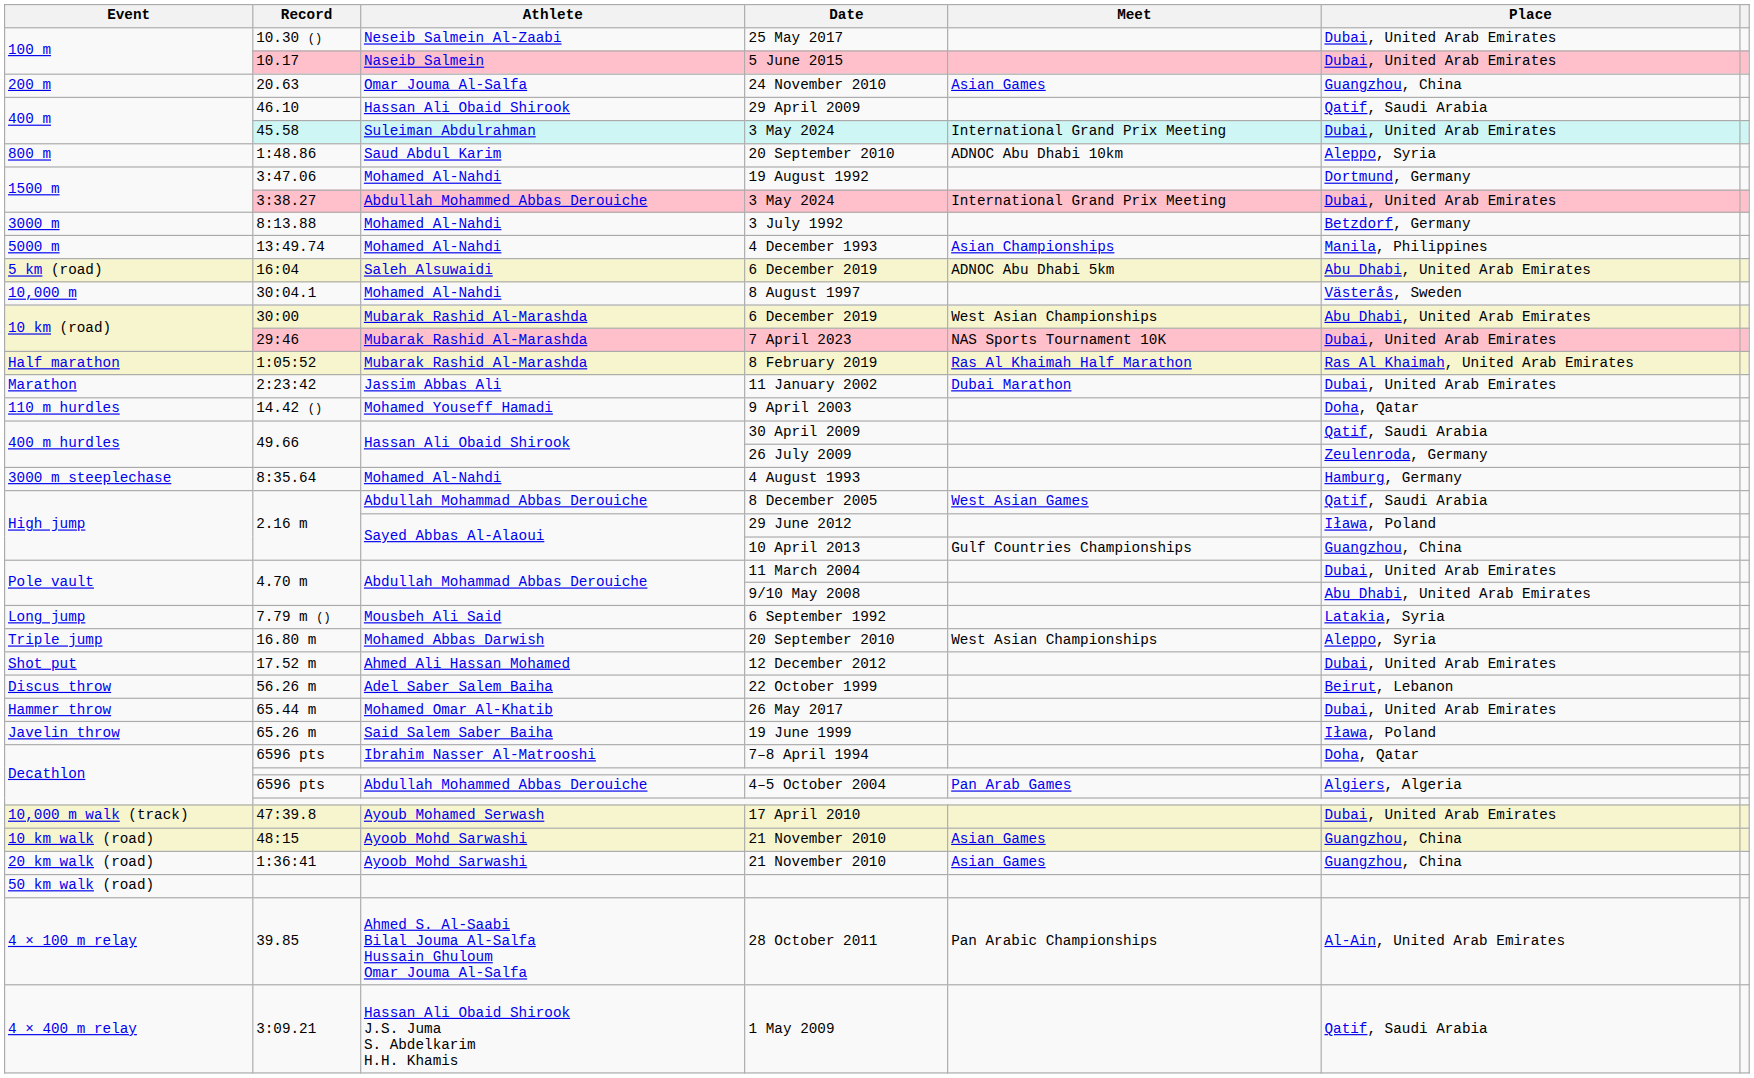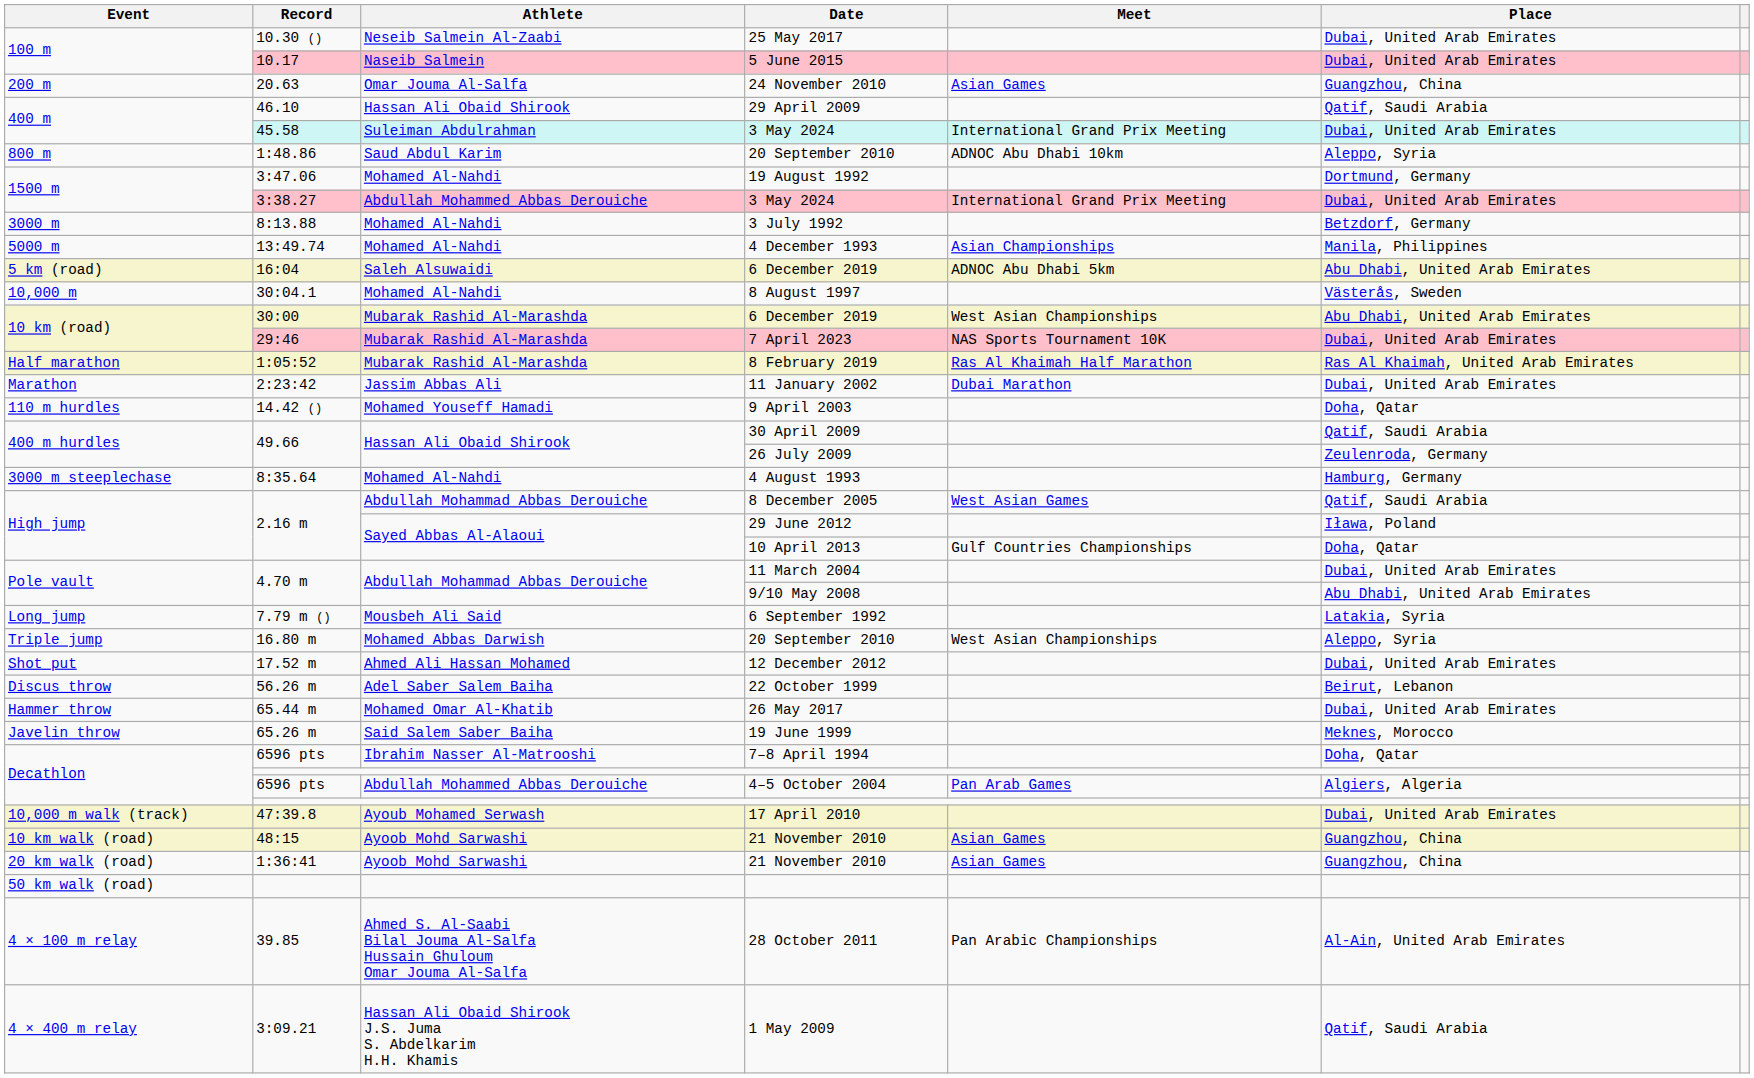10 April 2013 | Place: Guangzhou, China -> Doha, Qatar
19 June 1999 | Place: Iława, Poland -> Meknes, Morocco
